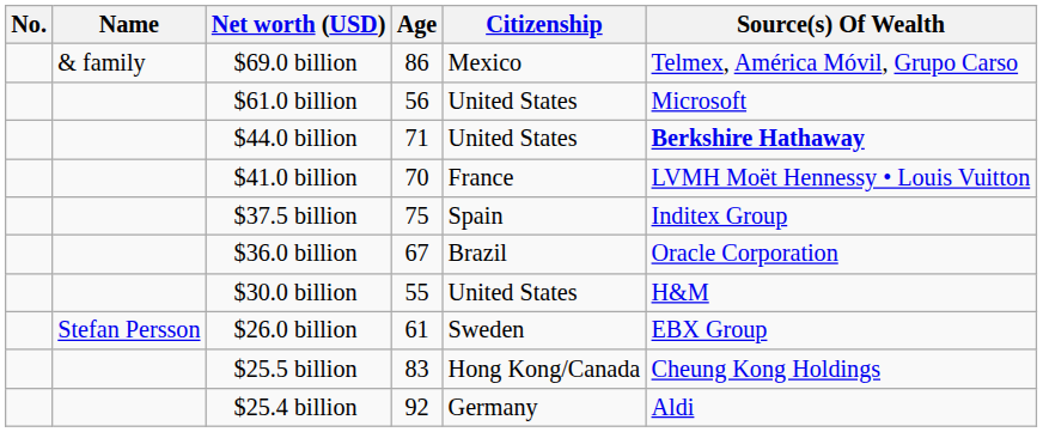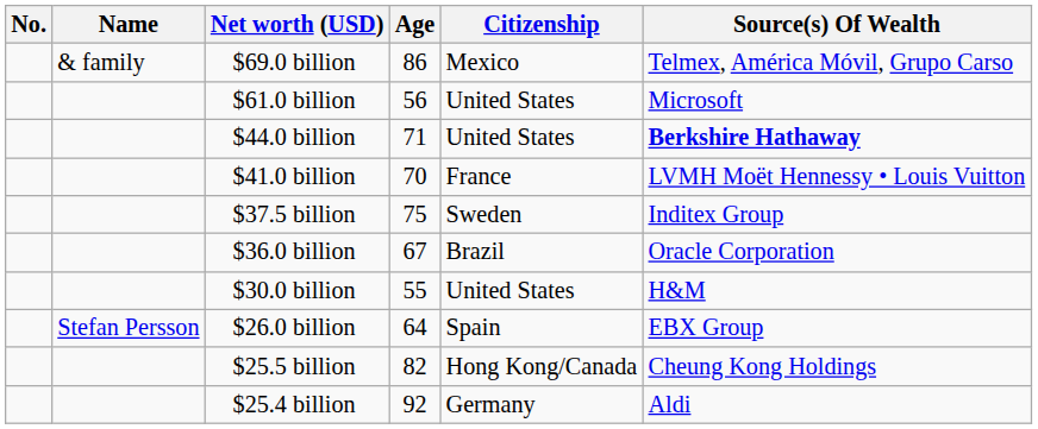$37.5 billion | Citizenship: Spain -> Sweden
$26.0 billion | Age: 61 -> 64
$26.0 billion | Citizenship: Sweden -> Spain
$25.5 billion | Age: 83 -> 82
